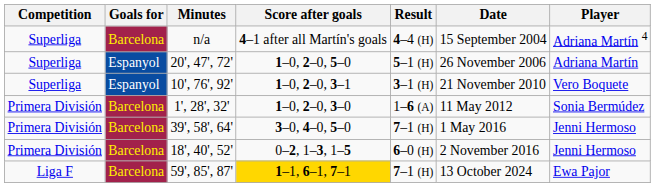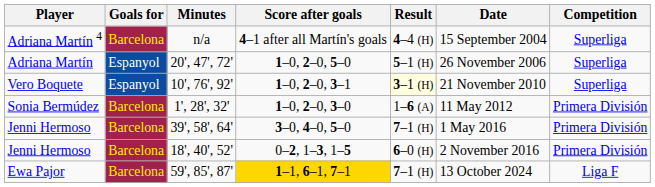columns swapped: Player <-> Competition
10', 76', 92' | Result: no background -> lightyellow background
